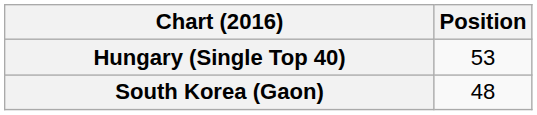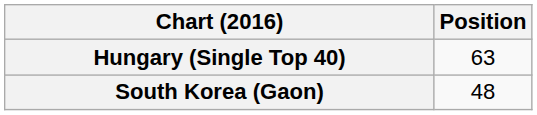Hungary (Single Top 40) | Position: 53 -> 63
